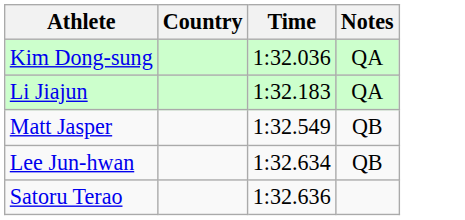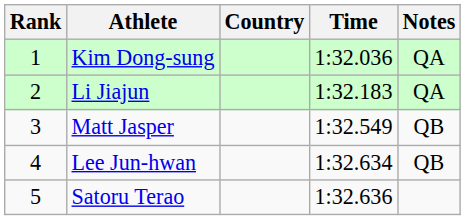+ column: Rank | 1 | 2 | 3 | 4 | 5
